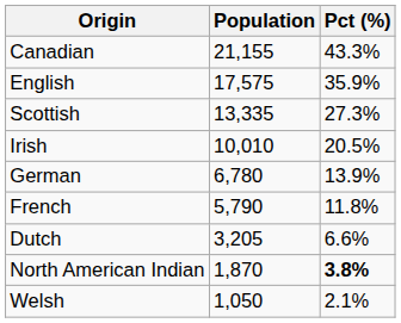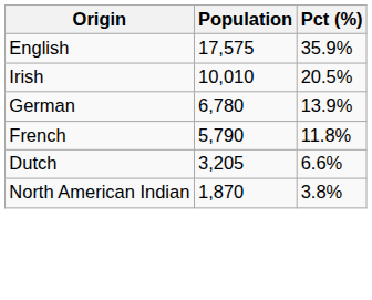- row: Canadian | 21,155 | 43.3%
- row: Scottish | 13,335 | 27.3%
North American Indian | Pct (%): bold -> normal
- row: Welsh | 1,050 | 2.1%
